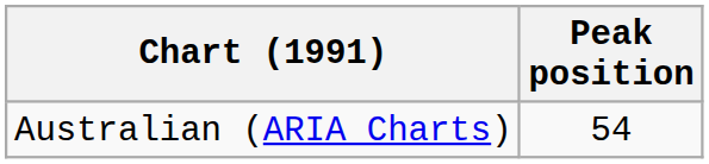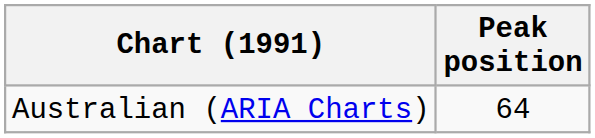Australian (ARIA Charts) | Peak position: 54 -> 64
